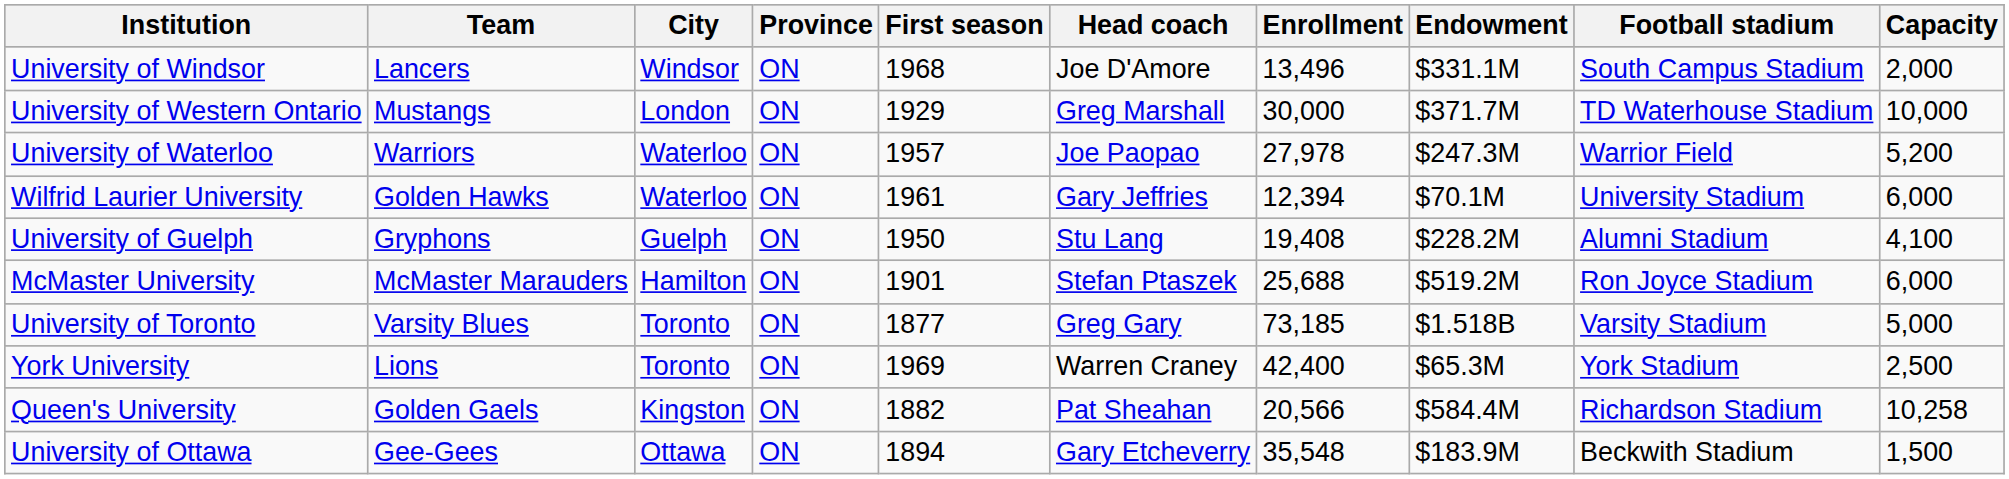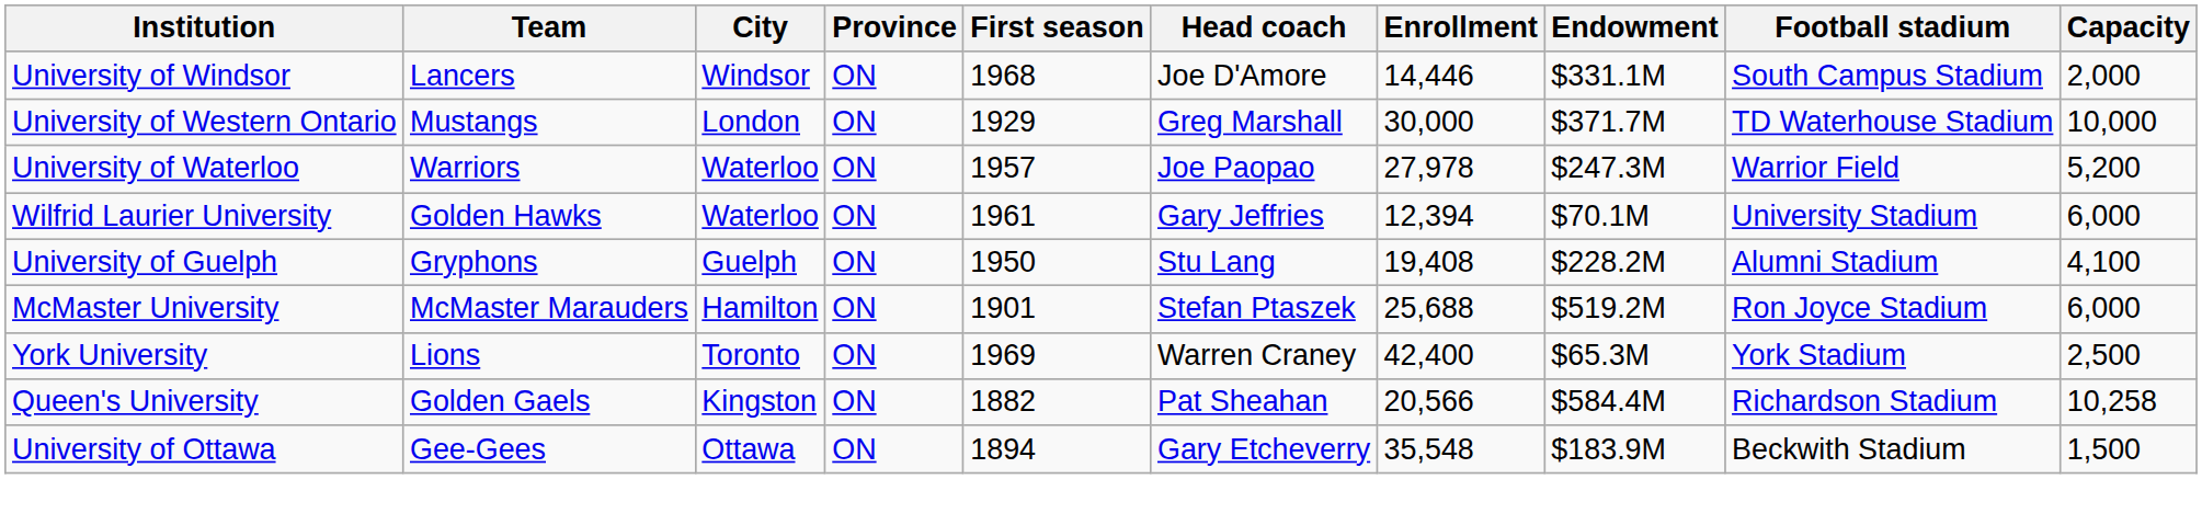University of Windsor | Enrollment: 13,496 -> 14,446
- row: University of Toronto | Varsity Blues | Toronto | ON | 1877 | Greg Gary | 73,185 | $1.518B | Varsity Stadium | 5,000
